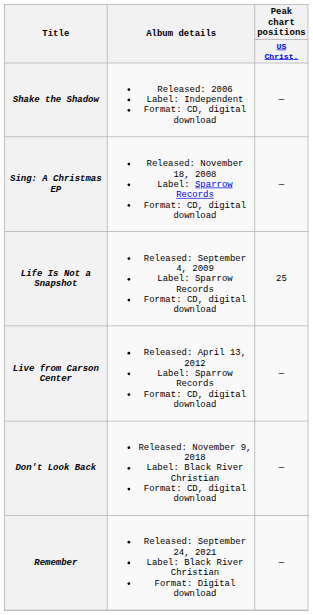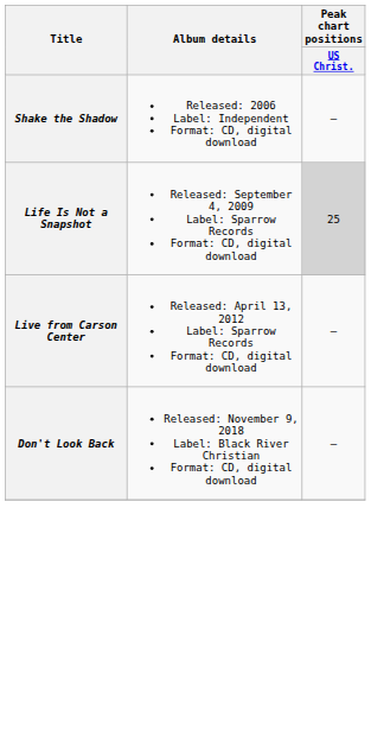- row: Sing: A Christmas EP | Released: November 18, 2008 Label: Sparrow Records Format: CD, digital download | —
Life Is Not a Snapshot | Peak chart positions / US Christ.: no background -> lightgrey background
- row: Remember | Released: September 24, 2021 Label: Black River Christian Format: Digital download | —
